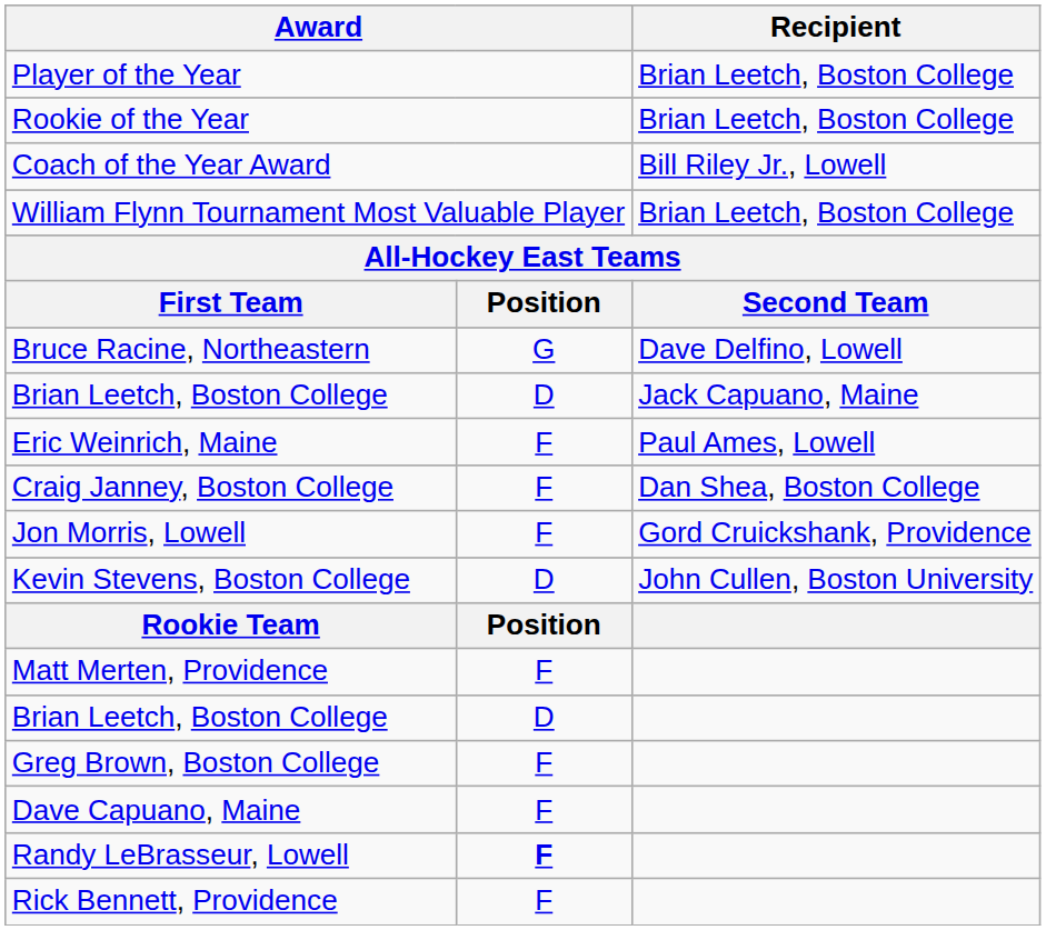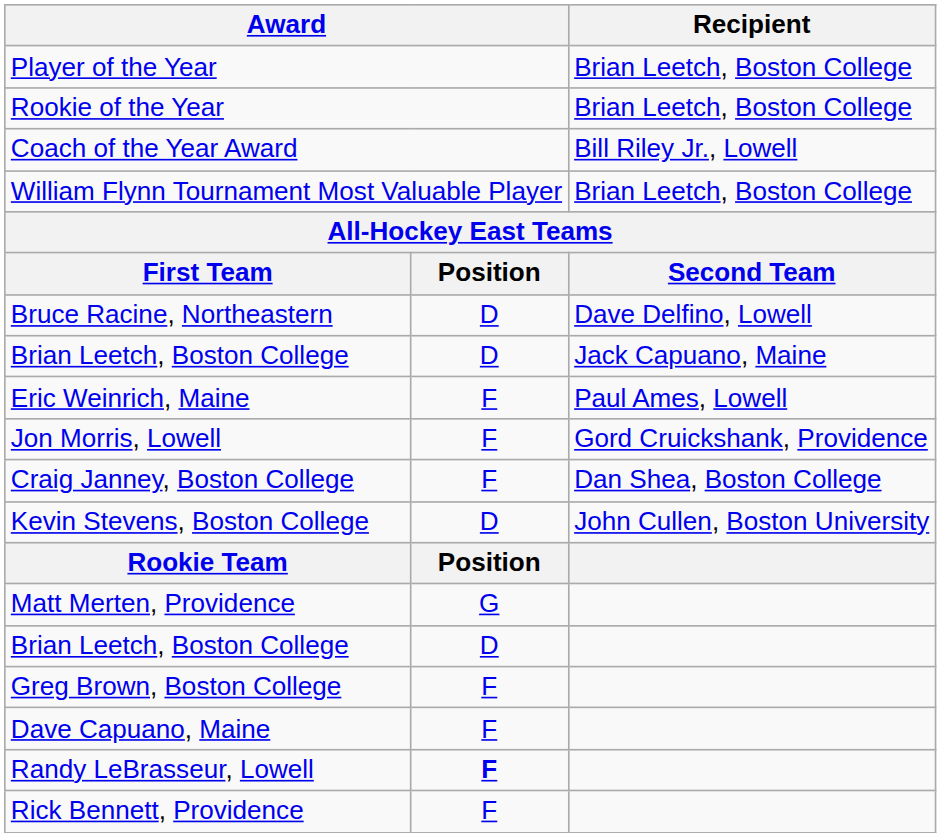Bruce Racine, Northeastern | column 2: G -> D
rows swapped: Craig Janney, Boston College <-> Jon Morris, Lowell
Matt Merten, Providence | column 2: F -> G
